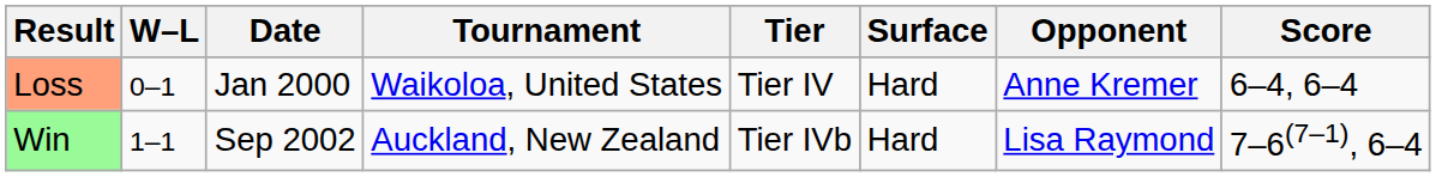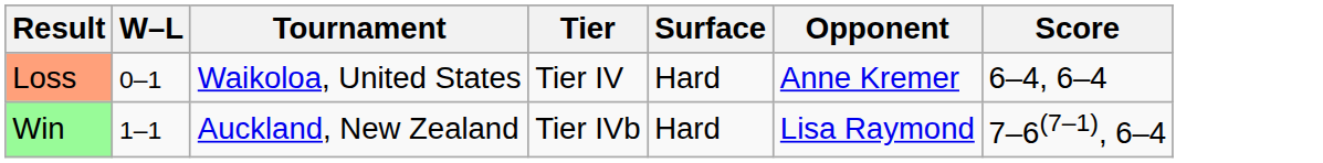- column: Date | Jan 2000 | Sep 2002
